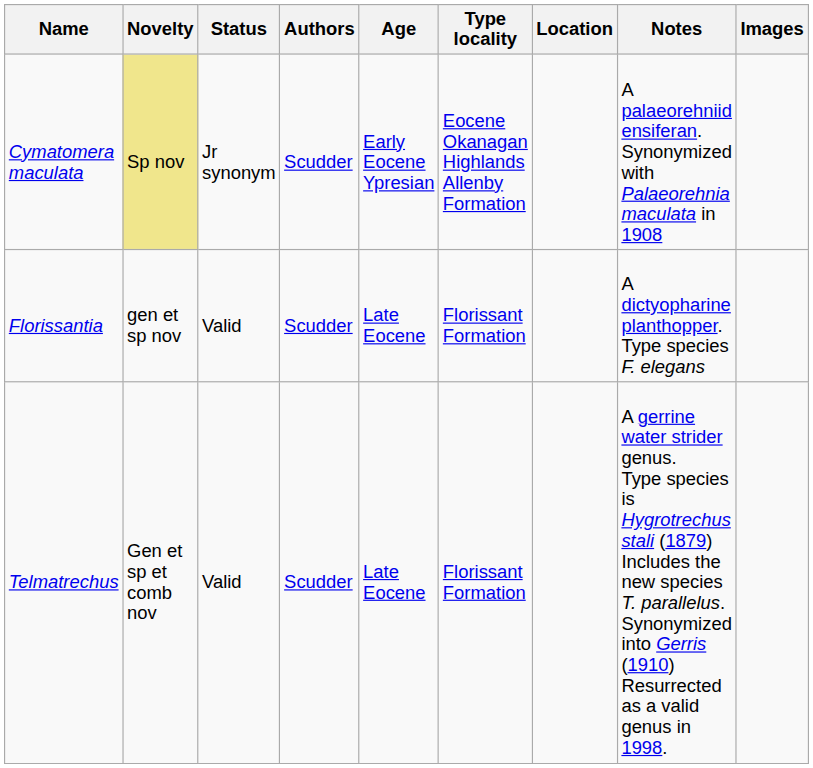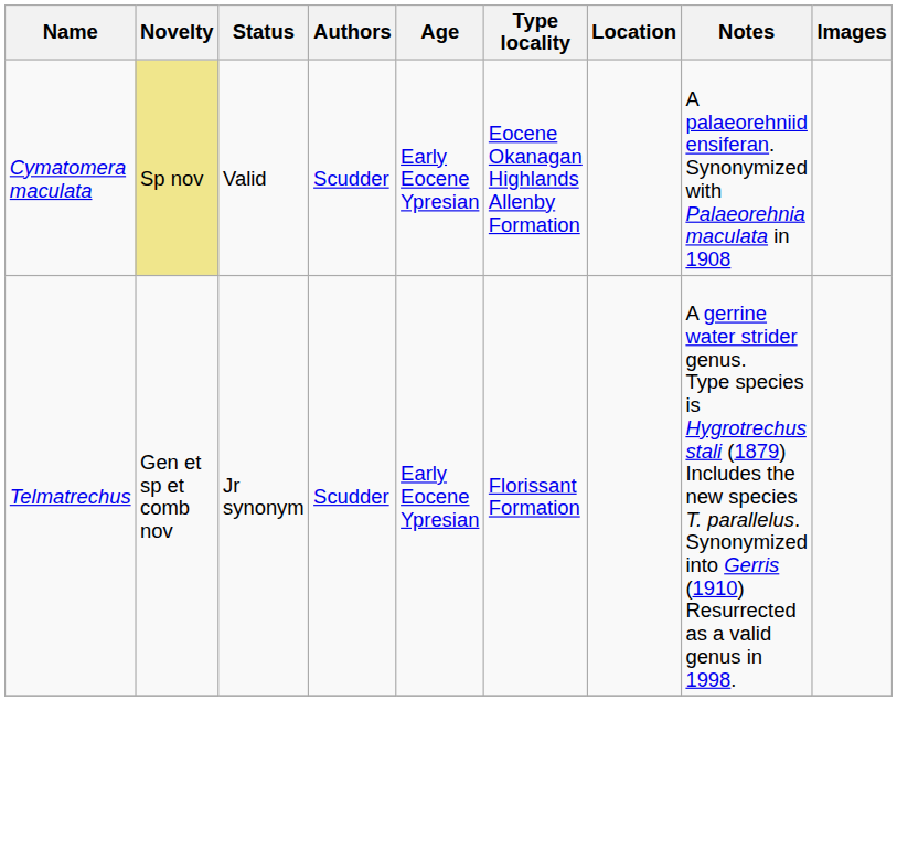Cymatomera maculata | Status: Jr synonym -> Valid
- row: Florissantia | gen et sp nov | Valid | Scudder | Late Eocene | Florissant Formation | A dictyopharine planthopper. Type species F. elegans
Telmatrechus | Status: Valid -> Jr synonym
Telmatrechus | Age: Late Eocene -> Early Eocene Ypresian
